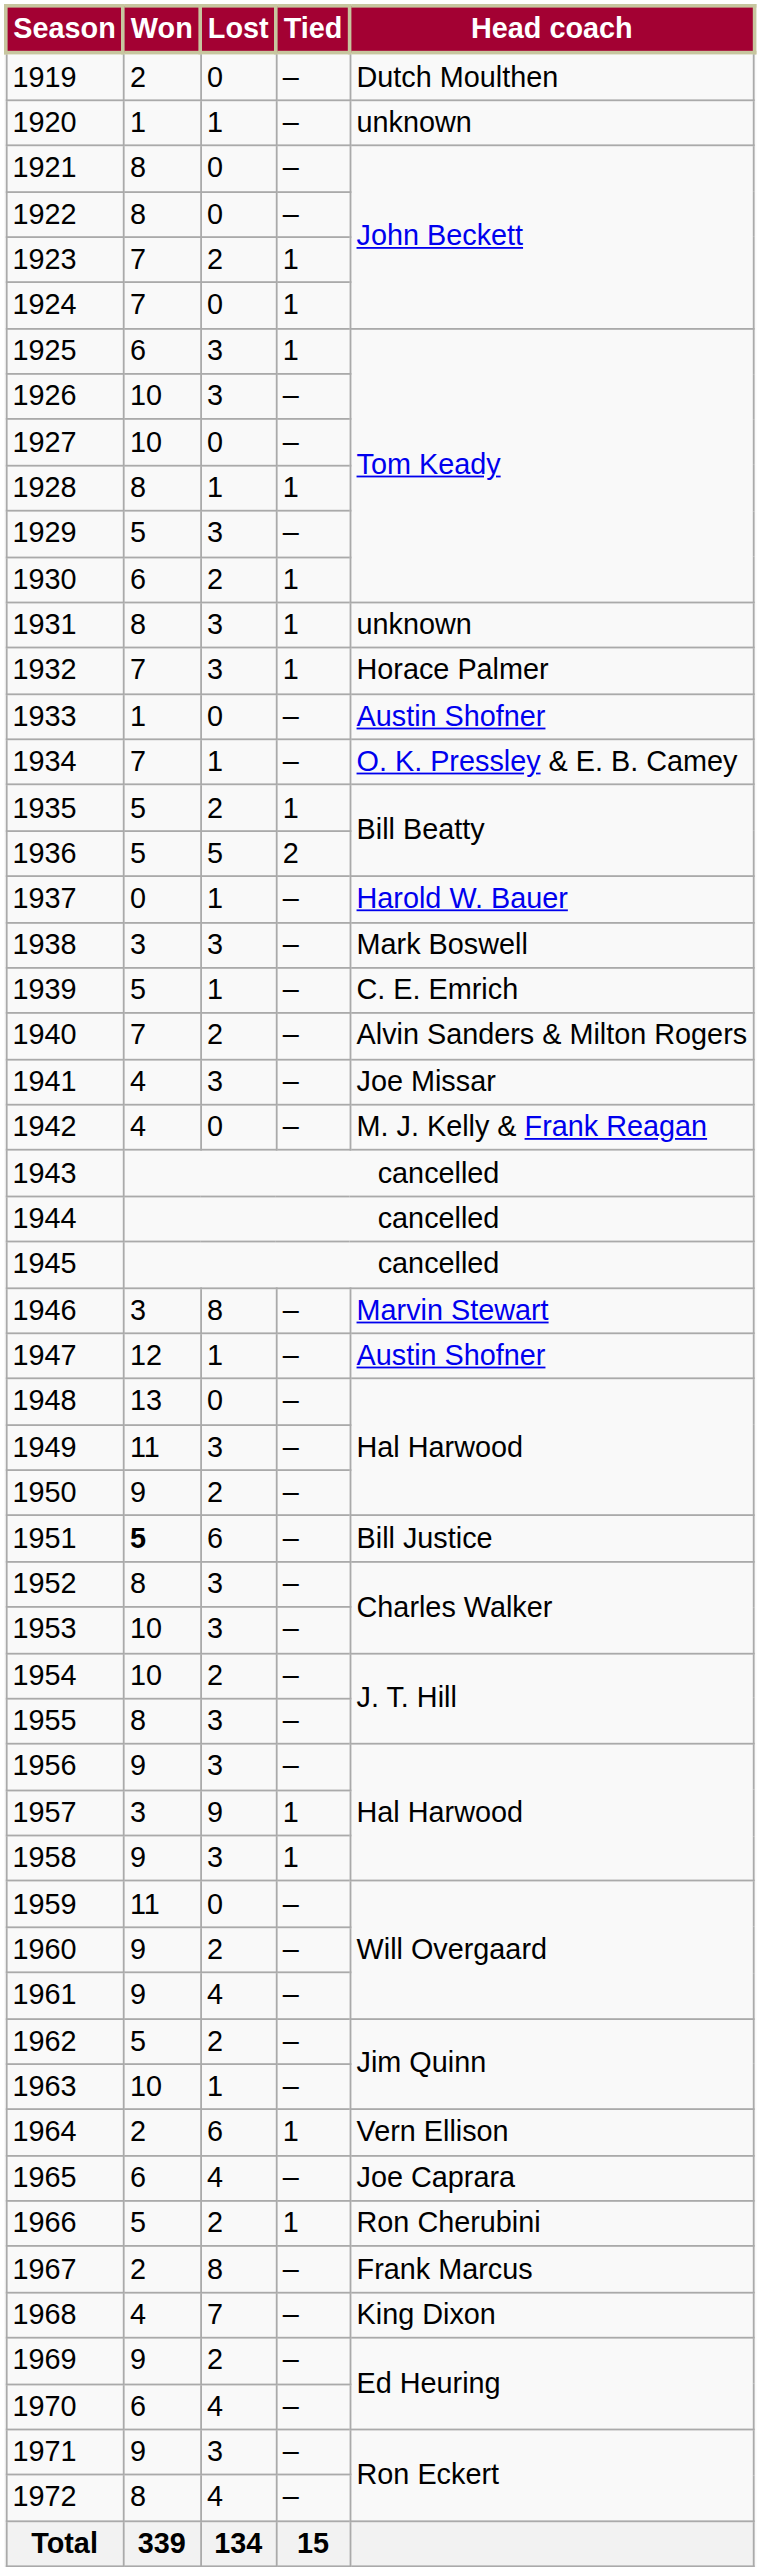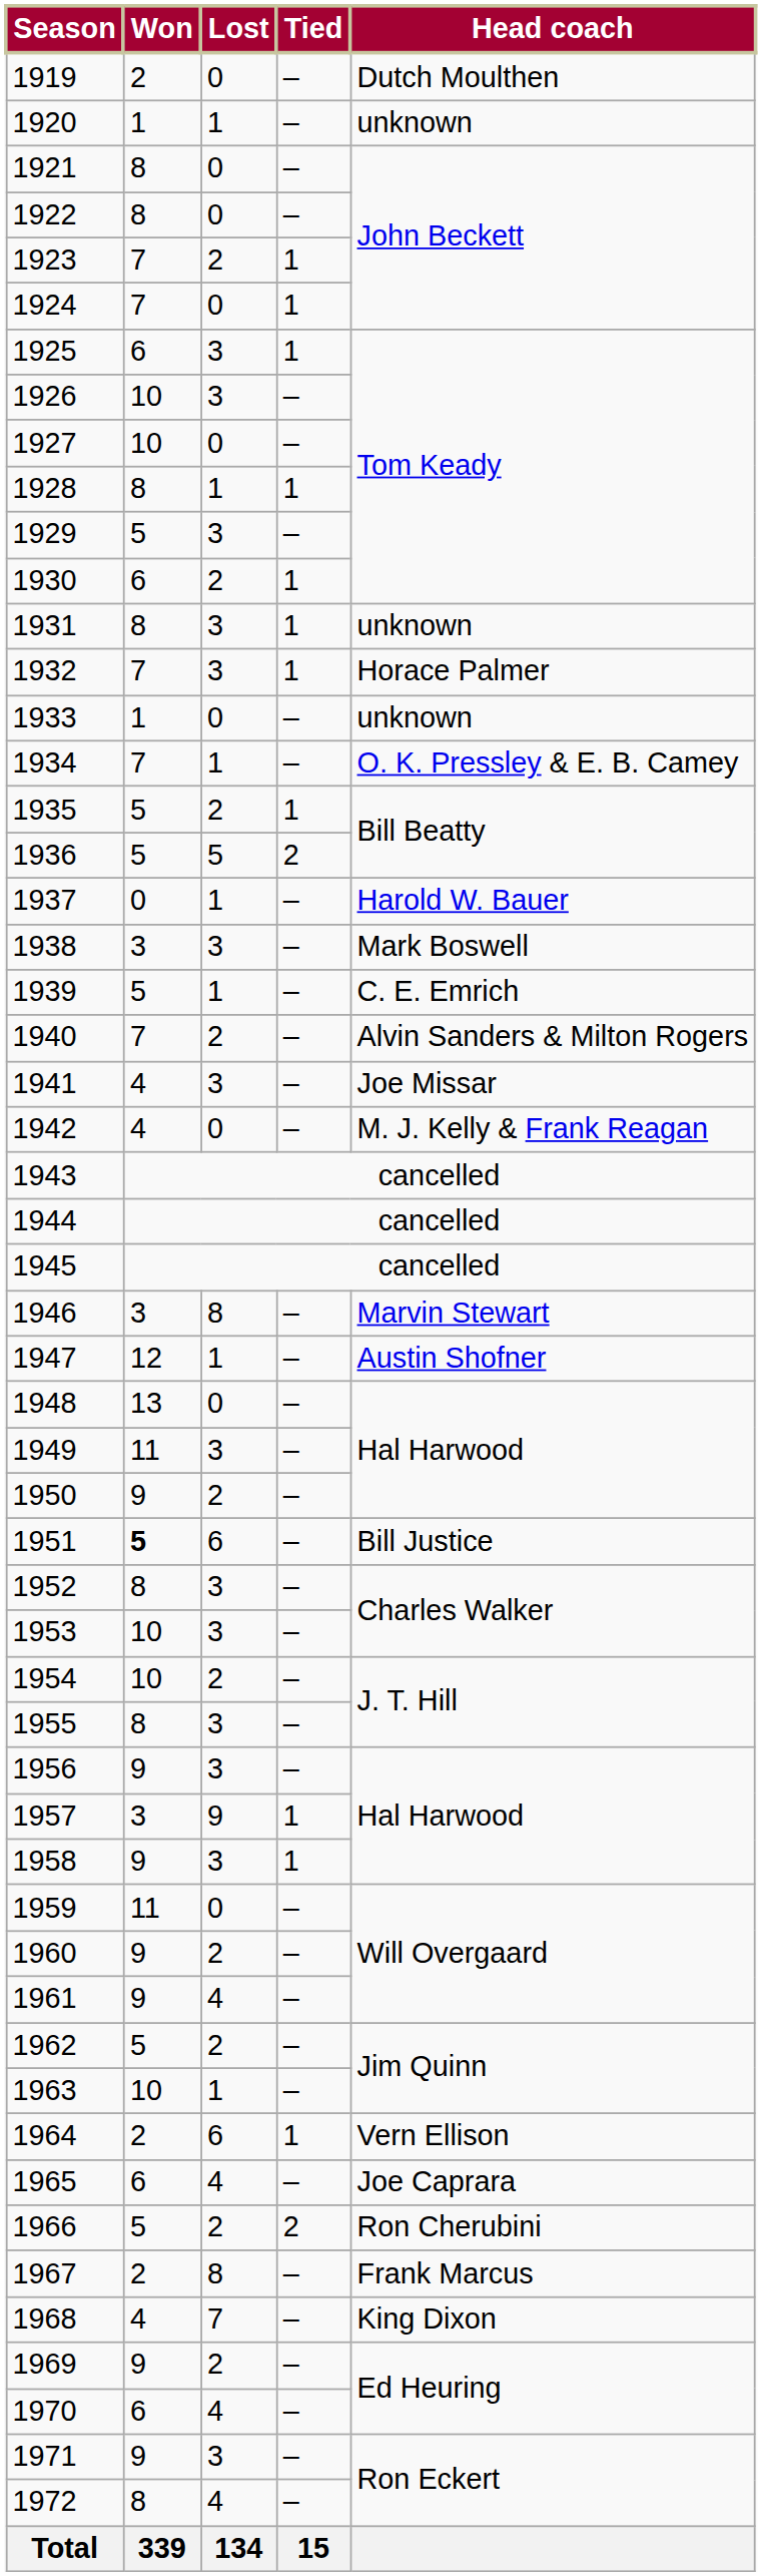1933 | Head coach: Austin Shofner -> unknown
1966 | Tied: 1 -> 2
